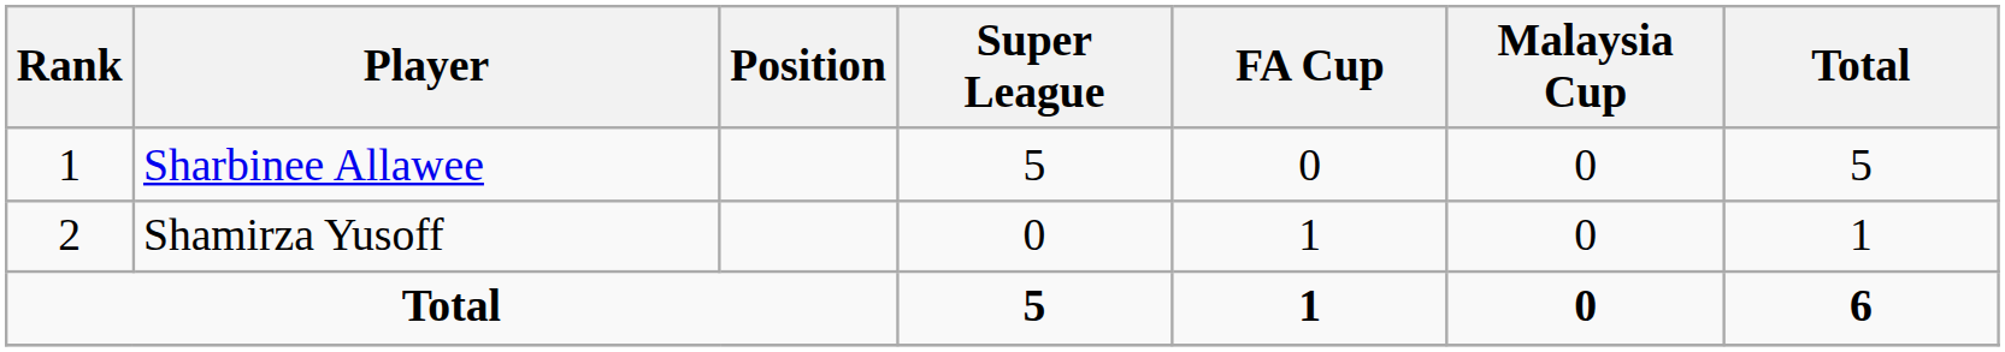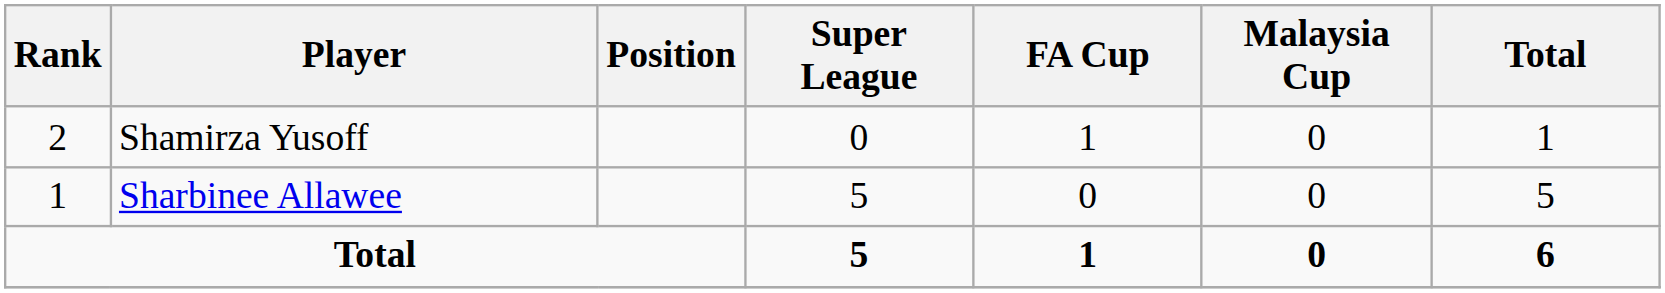rows swapped: Sharbinee Allawee <-> Shamirza Yusoff
